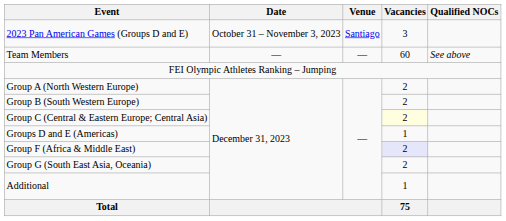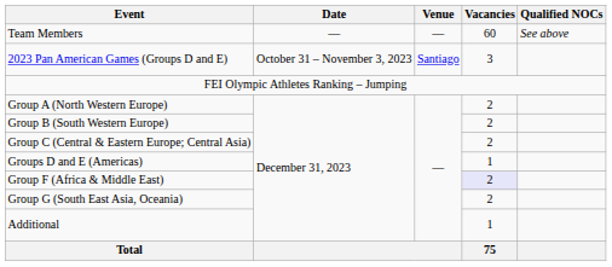rows swapped: Team Members <-> 2023 Pan American Games (Groups D and E)
Group C (Central & Eastern Europe; Central Asia) | Vacancies: lightyellow background -> no background
